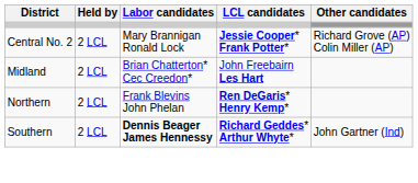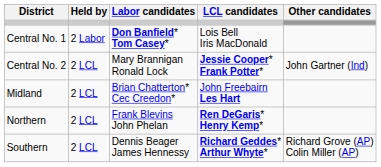+ row: Central No. 1 | 2 Labor | Don Banfield* Tom Casey* | Lois Bell Iris MacDonald
Central No. 2 | Other candidates: Richard Grove (AP) Colin Miller (AP) -> John Gartner (Ind)
Southern | Labor candidates: bold -> normal
Southern | Other candidates: John Gartner (Ind) -> Richard Grove (AP) Colin Miller (AP)
